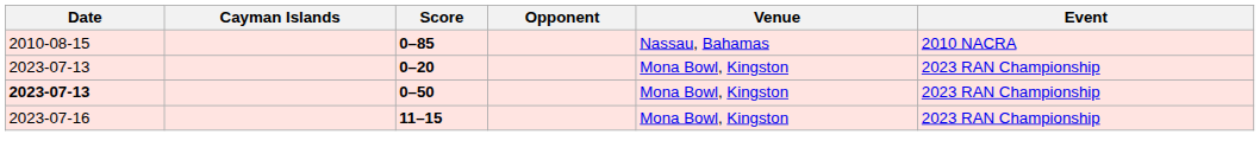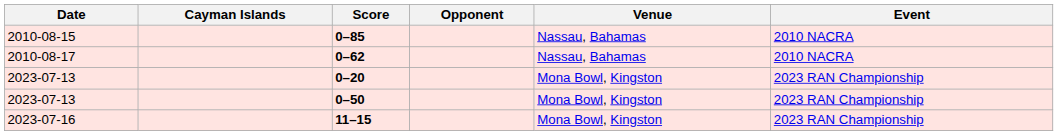+ row: 2010-08-17 | 0–62 | Nassau, Bahamas | 2010 NACRA
0–50 | Date: bold -> normal
